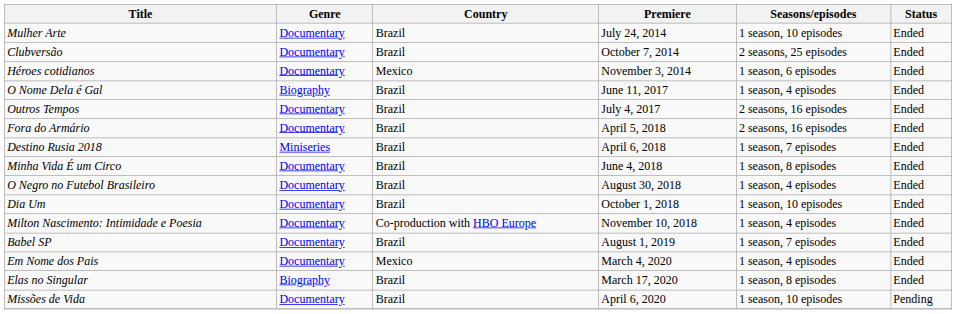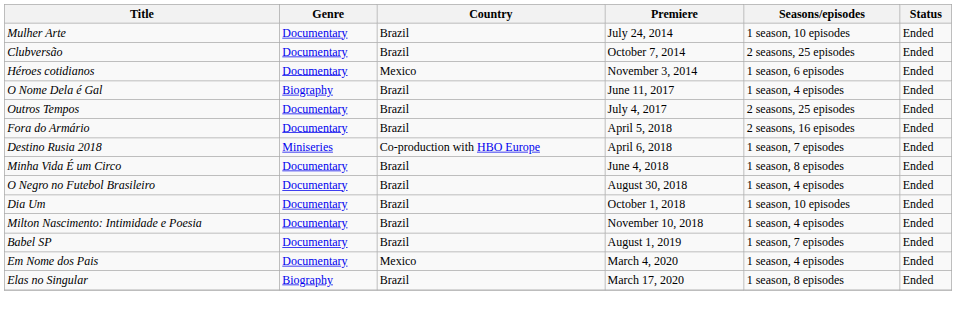Outros Tempos | Seasons/episodes: 2 seasons, 16 episodes -> 2 seasons, 25 episodes
Destino Rusia 2018 | Country: Brazil -> Co-production with HBO Europe
Milton Nascimento: Intimidade e Poesia | Country: Co-production with HBO Europe -> Brazil
- row: Missões de Vida | Documentary | Brazil | April 6, 2020 | 1 season, 10 episodes | Pending
